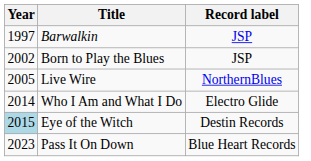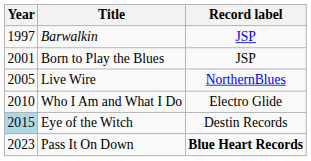Born to Play the Blues | Year: 2002 -> 2001
Who I Am and What I Do | Year: 2014 -> 2010
Pass It On Down | Record label: normal -> bold
